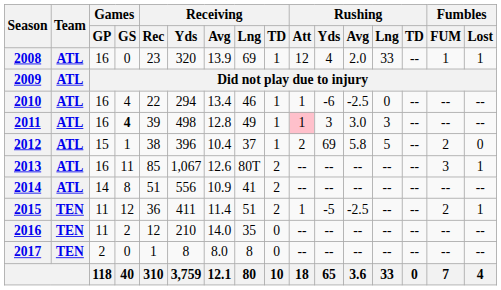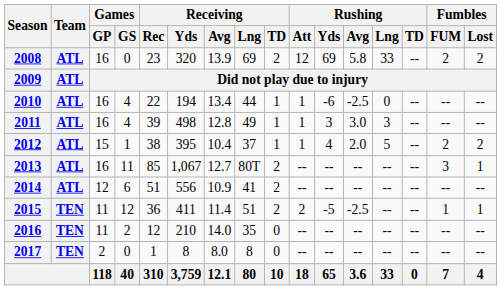2008 | Receiving / TD: 1 -> 2
2008 | Rushing / Yds: 4 -> 69
2008 | Rushing / Avg: 2.0 -> 5.8
2008 | Fumbles / FUM: 1 -> 2
2008 | Fumbles / Lost: 1 -> 2
2010 | Receiving / Yds: 294 -> 194
2010 | Receiving / Lng: 46 -> 44
2011 | Games / GS: bold -> normal
2011 | Rushing / Att: pink background -> no background
2012 | Receiving / Yds: 396 -> 395
2012 | Rushing / Att: 2 -> 1
2012 | Rushing / Yds: 69 -> 4
2012 | Rushing / Avg: 5.8 -> 2.0
2012 | Fumbles / Lost: 0 -> 2
2013 | Receiving / Avg: 12.6 -> 12.7
2014 | Games / GP: 14 -> 12
2014 | Games / GS: 8 -> 6
2015 | Rushing / Att: 1 -> 2
2015 | Fumbles / FUM: 2 -> 1
